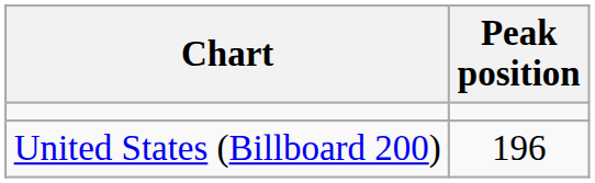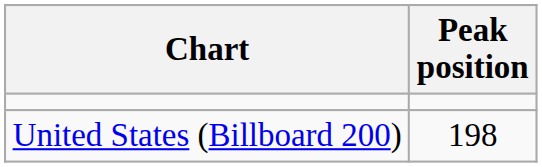United States (Billboard 200) | Peak position: 196 -> 198
